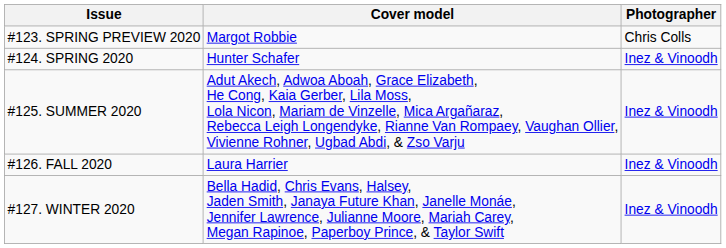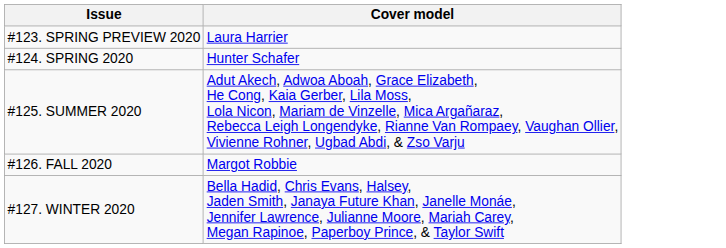- column: Photographer | Chris Colls | Inez & Vinoodh | Inez & Vinoodh | Inez & Vinoodh | Inez & Vinoodh
#123. SPRING PREVIEW 2020 | Cover model: Margot Robbie -> Laura Harrier
#126. FALL 2020 | Cover model: Laura Harrier -> Margot Robbie
